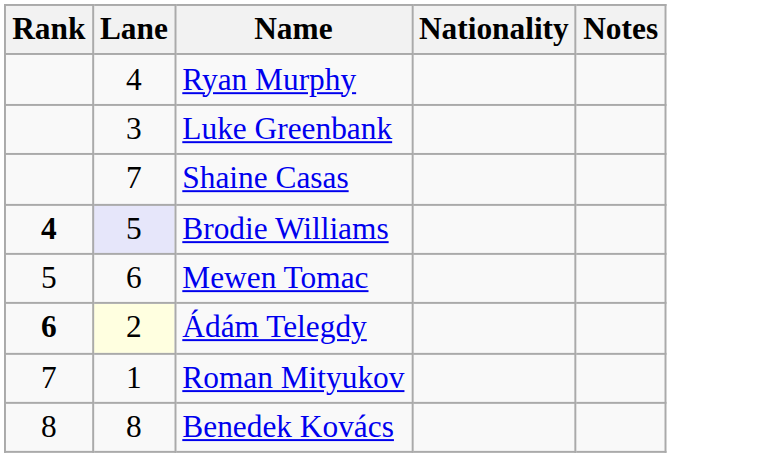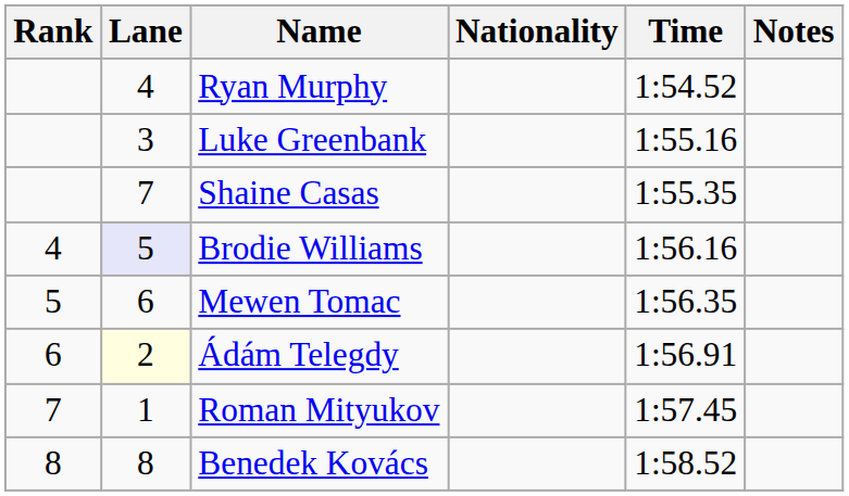+ column: Time | 1:54.52 | 1:55.16 | 1:55.35 | 1:56.16 | 1:56.35 | 1:56.91 | 1:57.45 | 1:58.52
Brodie Williams | Rank: bold -> normal
Ádám Telegdy | Rank: bold -> normal
